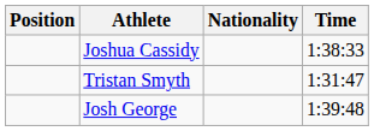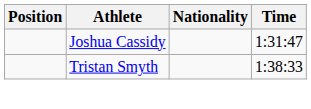Joshua Cassidy | Time: 1:38:33 -> 1:31:47
Tristan Smyth | Time: 1:31:47 -> 1:38:33
- row: Josh George | 1:39:48
